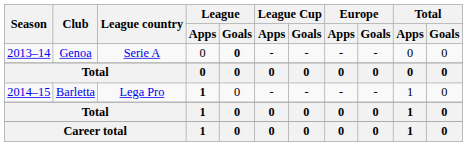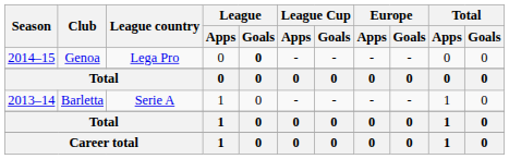Genoa | Season: 2013–14 -> 2014–15
Genoa | League country: Serie A -> Lega Pro
Barletta | Season: 2014–15 -> 2013–14
Barletta | League country: Lega Pro -> Serie A
Barletta | League / Apps: bold -> normal
